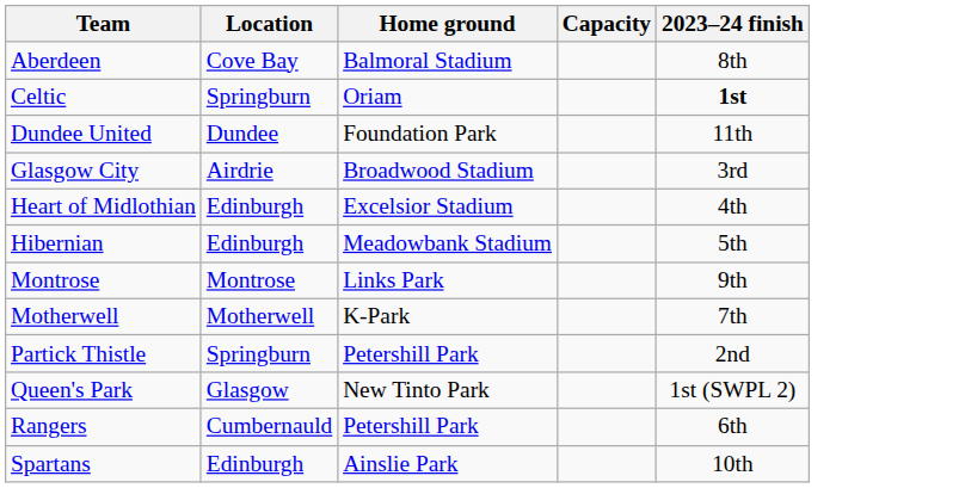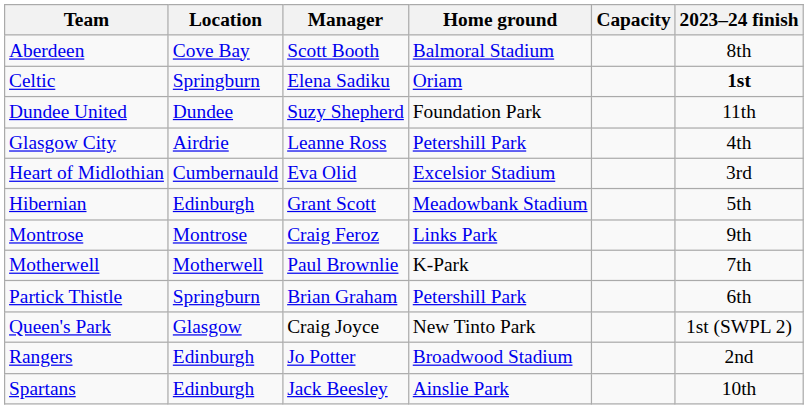+ column: Manager | Scott Booth | Elena Sadiku | Suzy Shepherd | Leanne Ross | Eva Olid | Grant Scott | Craig Feroz | Paul Brownlie | Brian Graham | Craig Joyce | Jo Potter | Jack Beesley
Glasgow City | Home ground: Broadwood Stadium -> Petershill Park
Glasgow City | 2023–24 finish: 3rd -> 4th
Heart of Midlothian | Location: Edinburgh -> Cumbernauld
Heart of Midlothian | 2023–24 finish: 4th -> 3rd
Partick Thistle | 2023–24 finish: 2nd -> 6th
Rangers | Location: Cumbernauld -> Edinburgh
Rangers | Home ground: Petershill Park -> Broadwood Stadium
Rangers | 2023–24 finish: 6th -> 2nd
